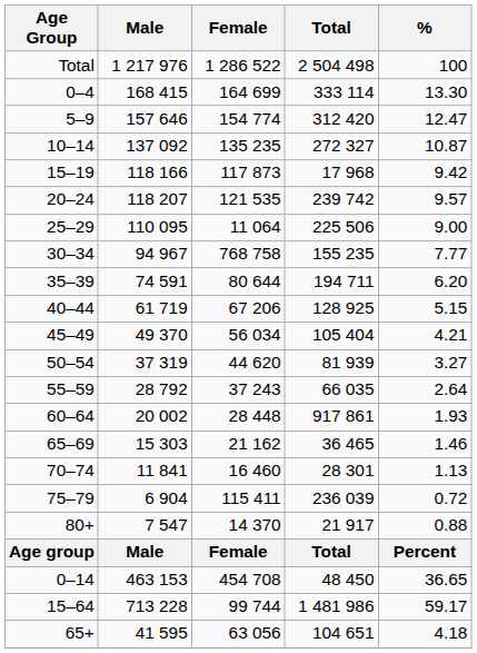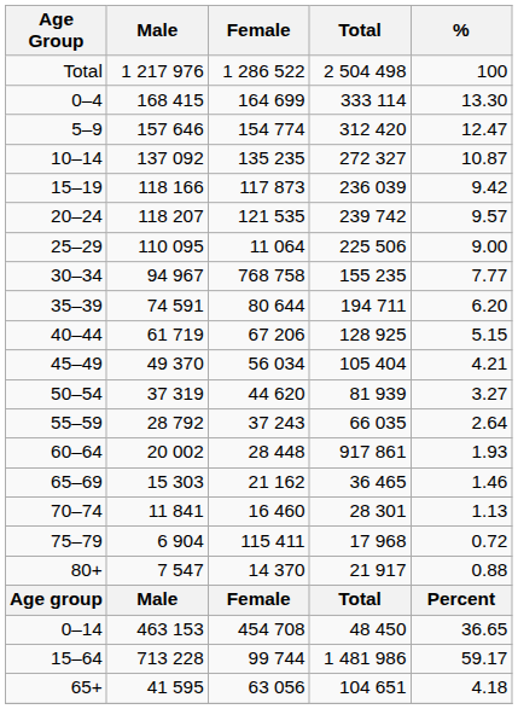15–19 | Total: 17 968 -> 236 039
75–79 | Total: 236 039 -> 17 968
